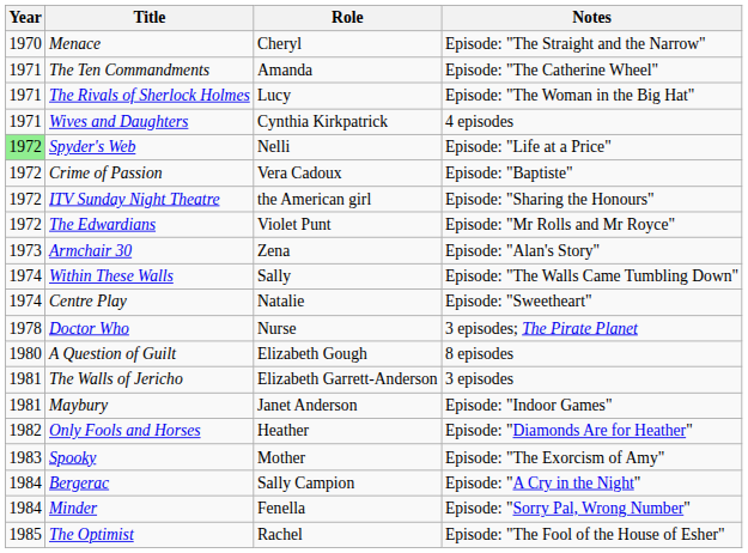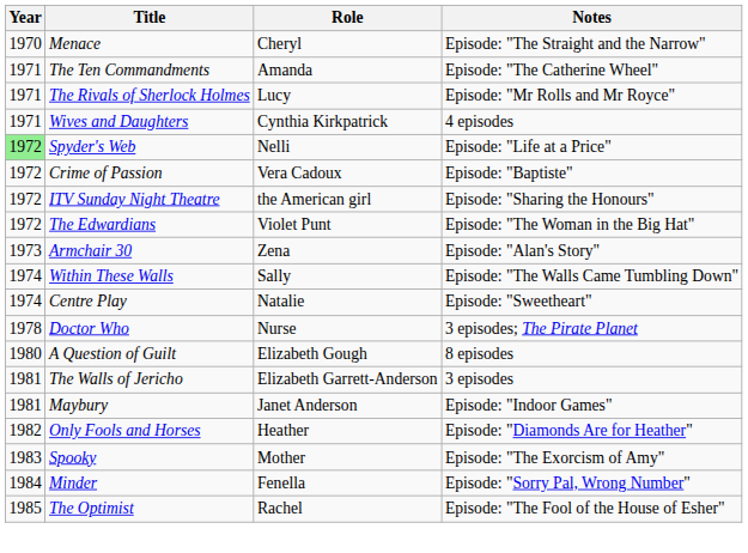The Rivals of Sherlock Holmes | Notes: Episode: "The Woman in the Big Hat" -> Episode: "Mr Rolls and Mr Royce"
The Edwardians | Notes: Episode: "Mr Rolls and Mr Royce" -> Episode: "The Woman in the Big Hat"
- row: 1984 | Bergerac | Sally Campion | Episode: "A Cry in the Night"
